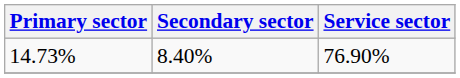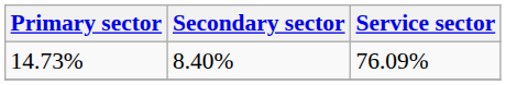14.73% | Service sector: 76.90% -> 76.09%
